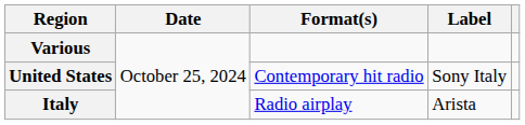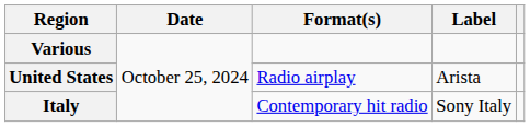United States | Format(s): Contemporary hit radio -> Radio airplay
United States | Label: Sony Italy -> Arista
Italy | Format(s): Radio airplay -> Contemporary hit radio
Italy | Label: Arista -> Sony Italy
